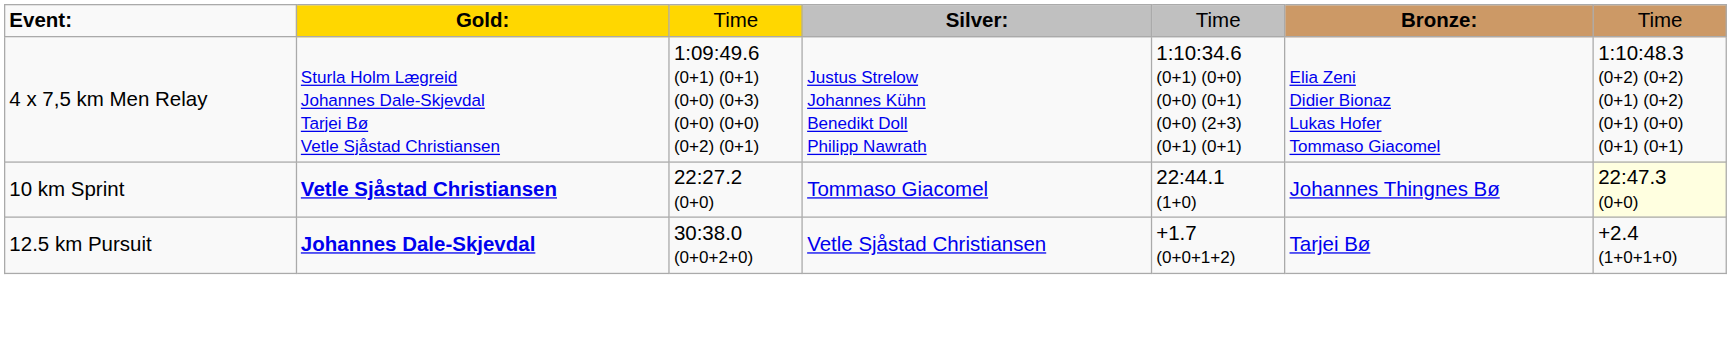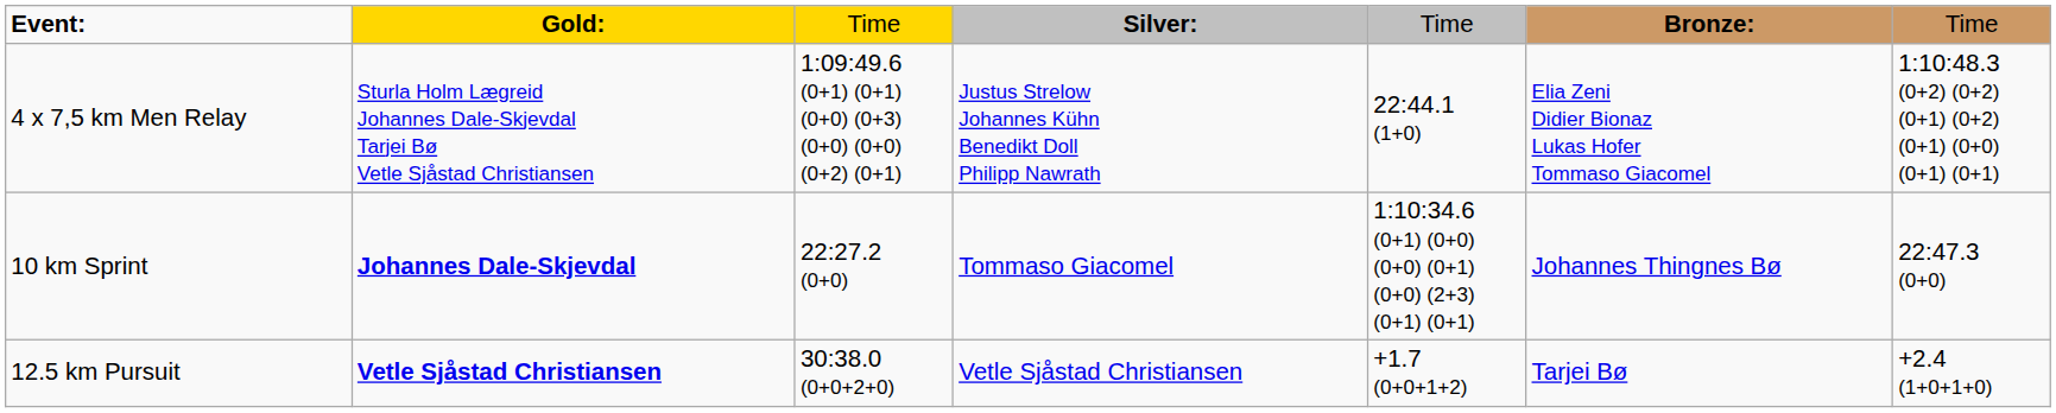4 x 7,5 km Men Relay | column 5: 1:10:34.6 (0+1) (0+0) (0+0) (0+1) (0+0) (2+3) (0+1) (0+1) -> 22:44.1 (1+0)
10 km Sprint | column 2: Vetle Sjåstad Christiansen -> Johannes Dale-Skjevdal
10 km Sprint | column 5: 22:44.1 (1+0) -> 1:10:34.6 (0+1) (0+0) (0+0) (0+1) (0+0) (2+3) (0+1) (0+1)
10 km Sprint | column 7: lightyellow background -> no background
12.5 km Pursuit | column 2: Johannes Dale-Skjevdal -> Vetle Sjåstad Christiansen
